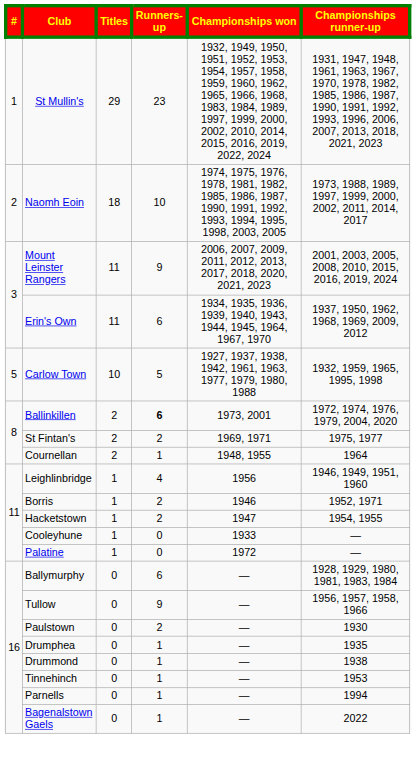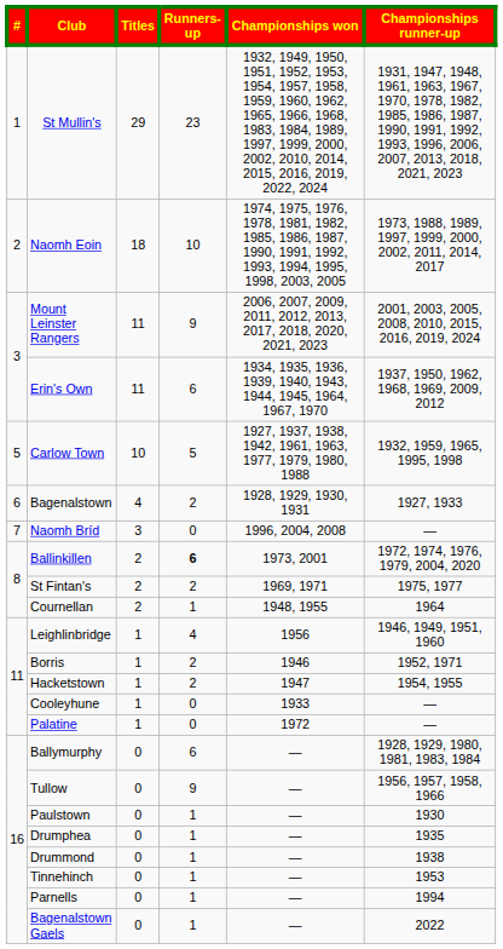+ row: 6 | Bagenalstown | 4 | 2 | 1928, 1929, 1930, 1931 | 1927, 1933
+ row: 7 | Naomh Bríd | 3 | 0 | 1996, 2004, 2008 | —
Paulstown | Runners-up: 2 -> 1
